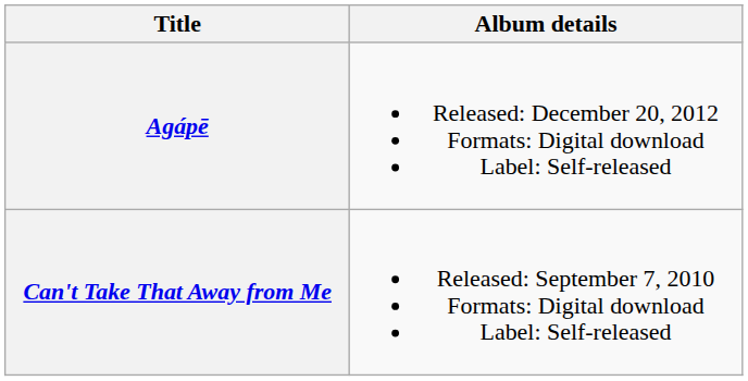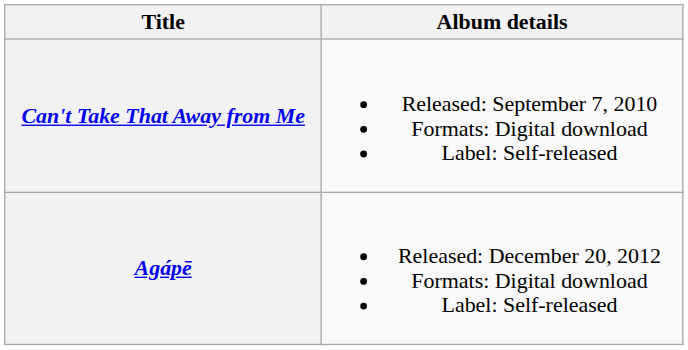rows swapped: Can't Take That Away from Me <-> Agápē
